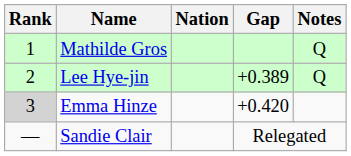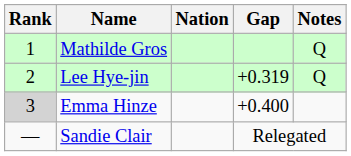Lee Hye-jin | Gap: +0.389 -> +0.319
Emma Hinze | Gap: +0.420 -> +0.400
